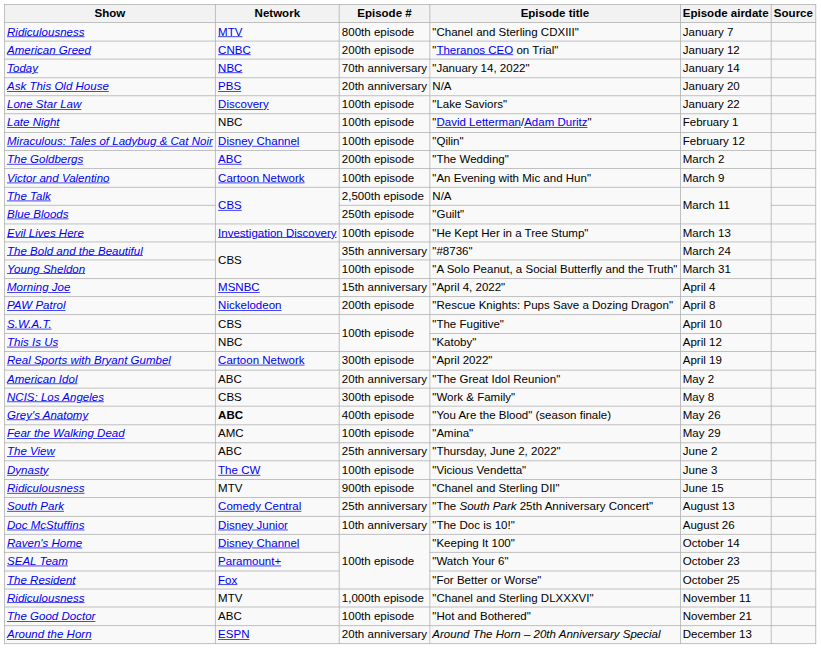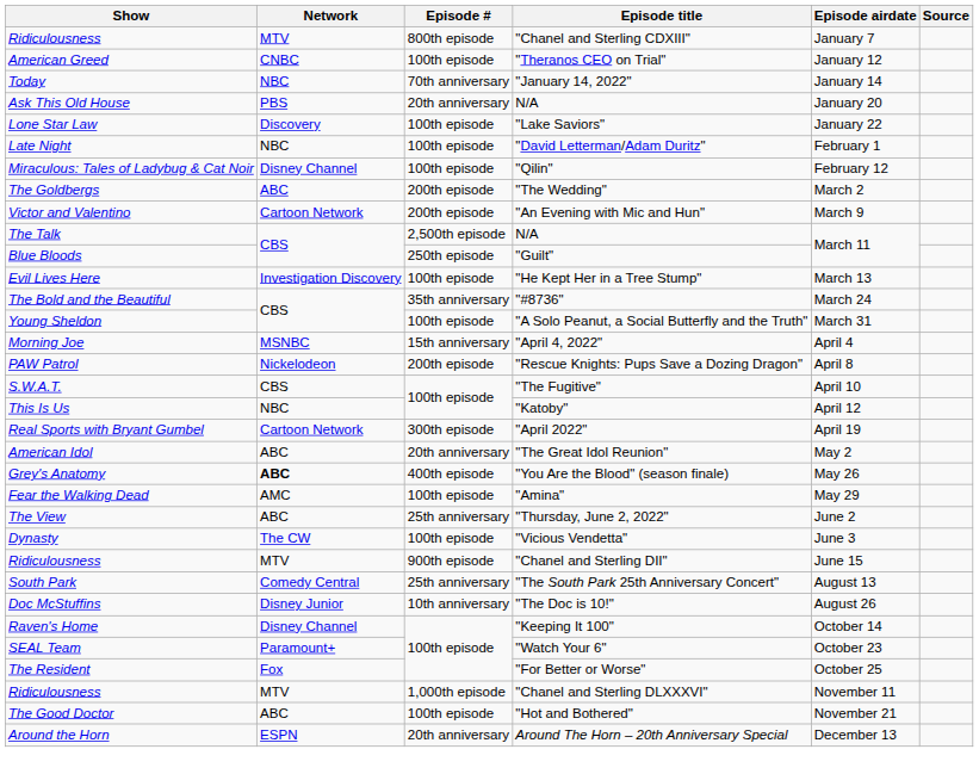"Theranos CEO on Trial" | Episode #: 200th episode -> 100th episode
"An Evening with Mic and Hun" | Episode #: 100th episode -> 200th episode
- row: NCIS: Los Angeles | CBS | 300th episode | "Work & Family" | May 8
